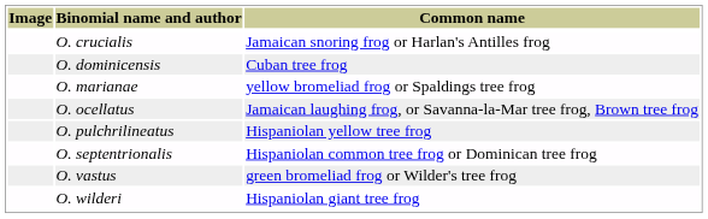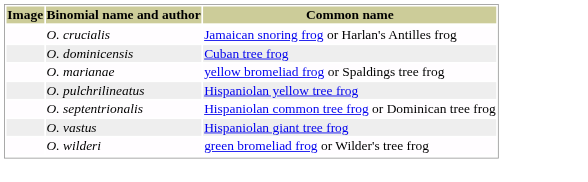- row: O. ocellatus | Jamaican laughing frog, or Savanna-la-Mar tree frog, Brown tree frog
O. vastus | Common name: green bromeliad frog or Wilder's tree frog -> Hispaniolan giant tree frog
O. wilderi | Common name: Hispaniolan giant tree frog -> green bromeliad frog or Wilder's tree frog
